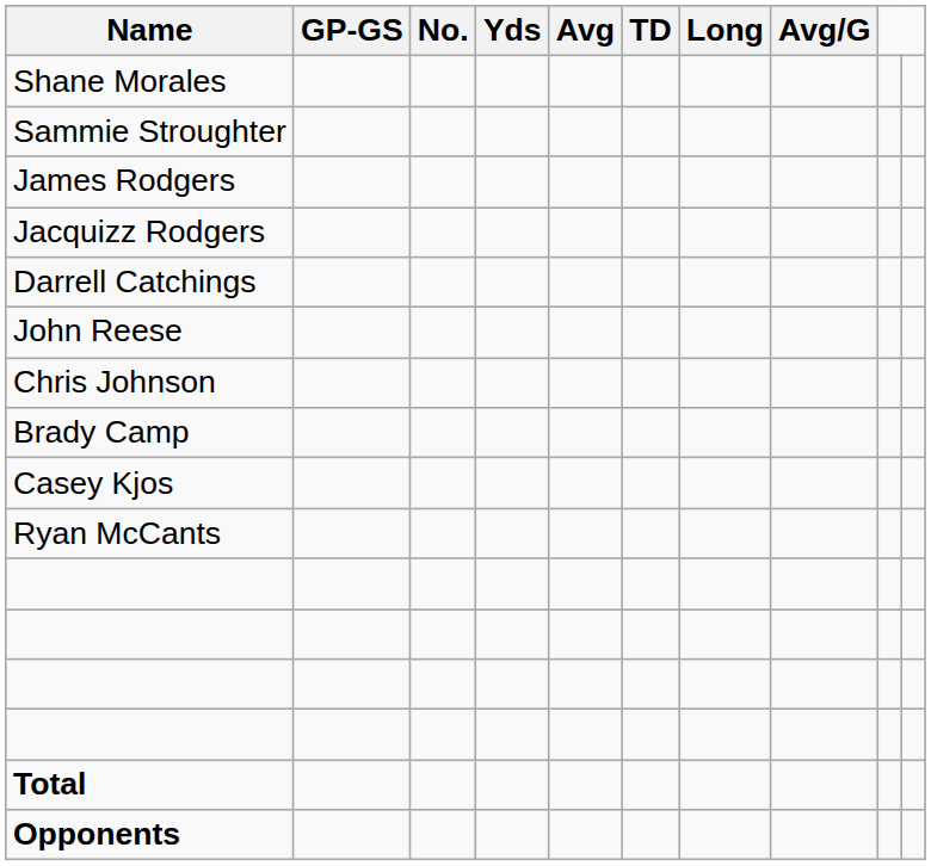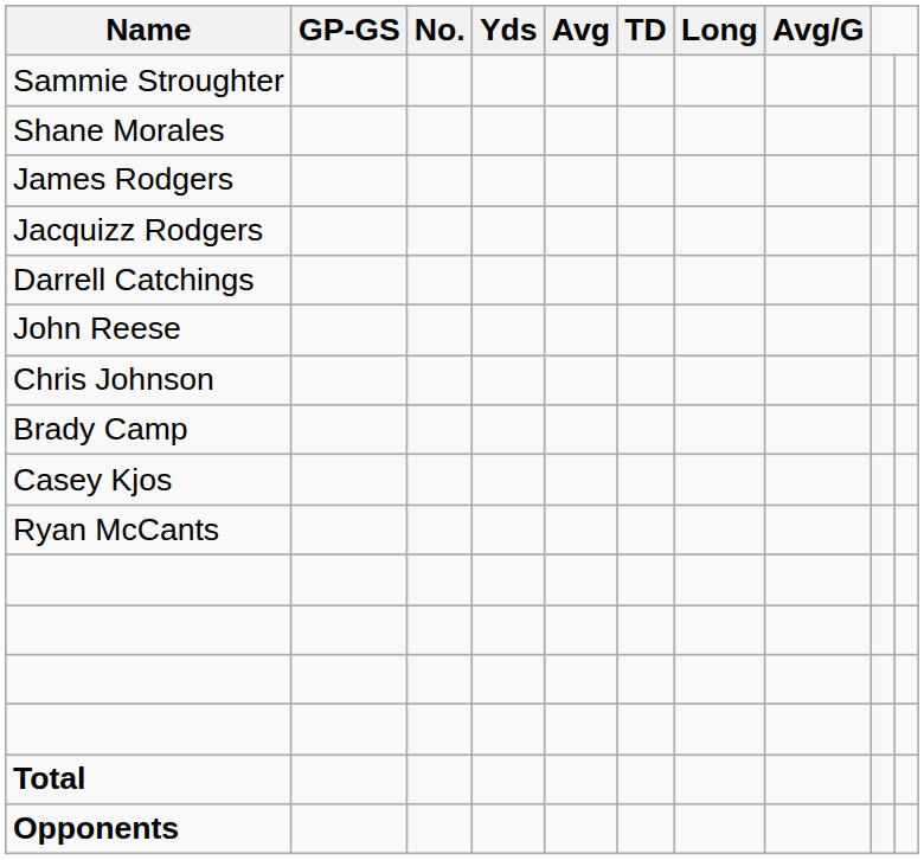rows swapped: Shane Morales <-> Sammie Stroughter
